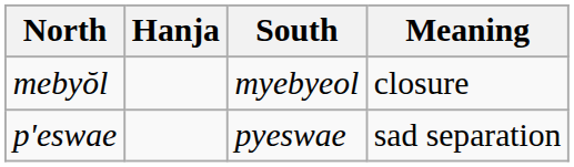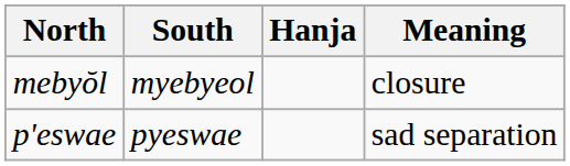columns swapped: South <-> Hanja
